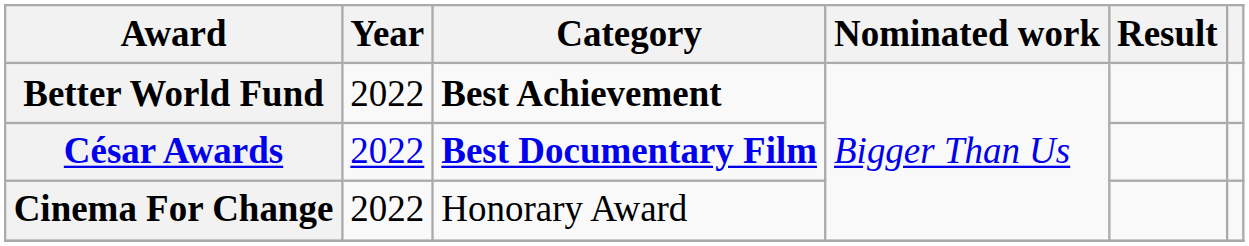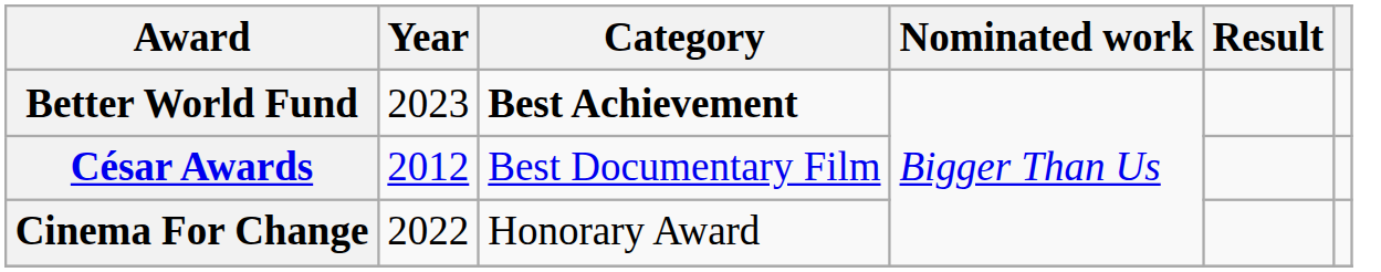Better World Fund | Year: 2022 -> 2023
César Awards | Year: 2022 -> 2012
César Awards | Category: bold -> normal
